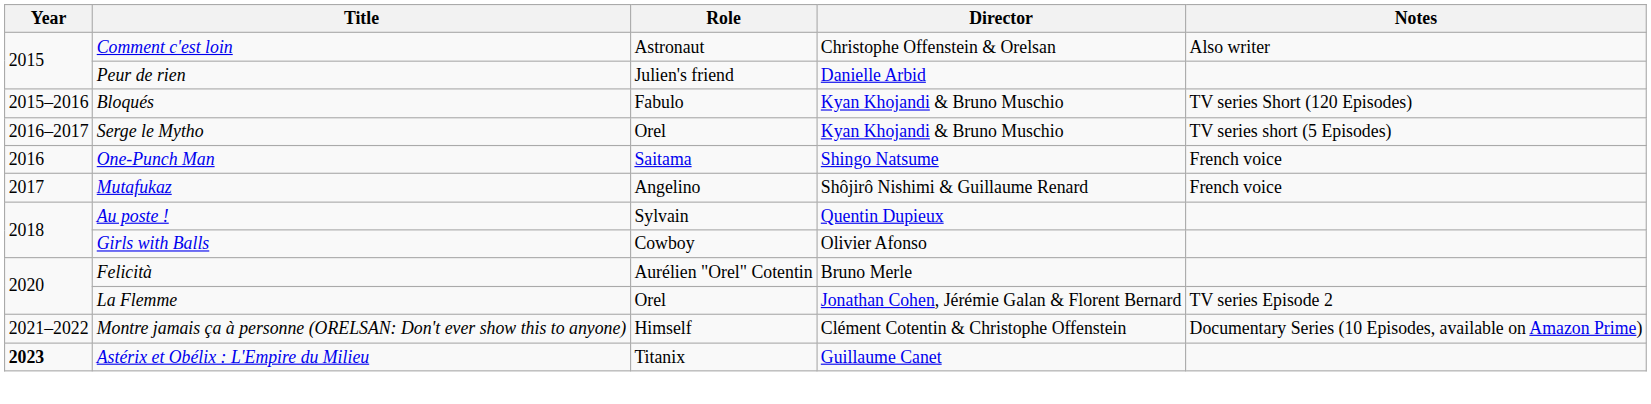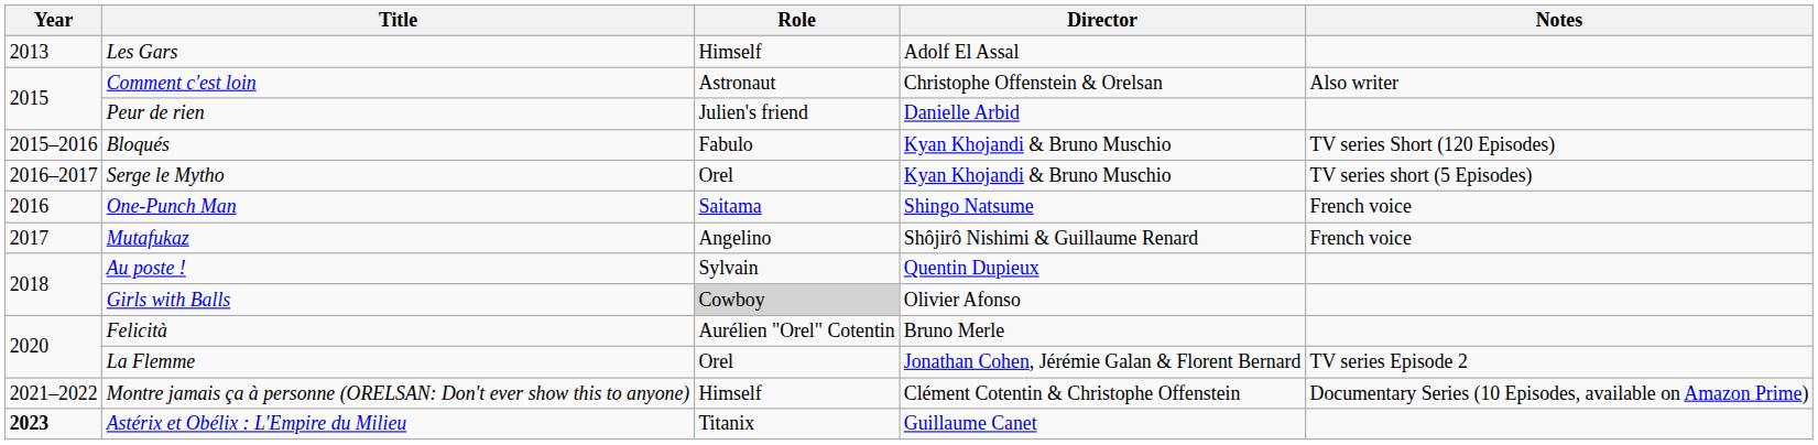+ row: 2013 | Les Gars | Himself | Adolf El Assal
Girls with Balls | Role: no background -> lightgrey background
